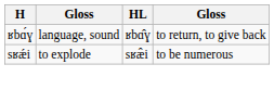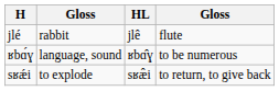+ row: jlé | rabbit | jlê | flute
ʁbɑ́ɣ | column 4: to return, to give back -> to be numerous
sʁǽi | column 4: to be numerous -> to return, to give back
